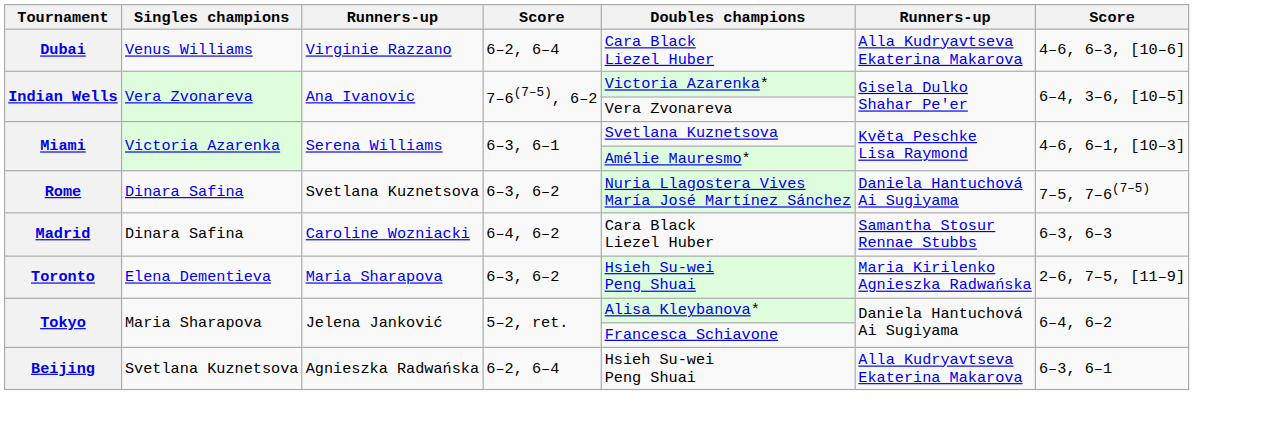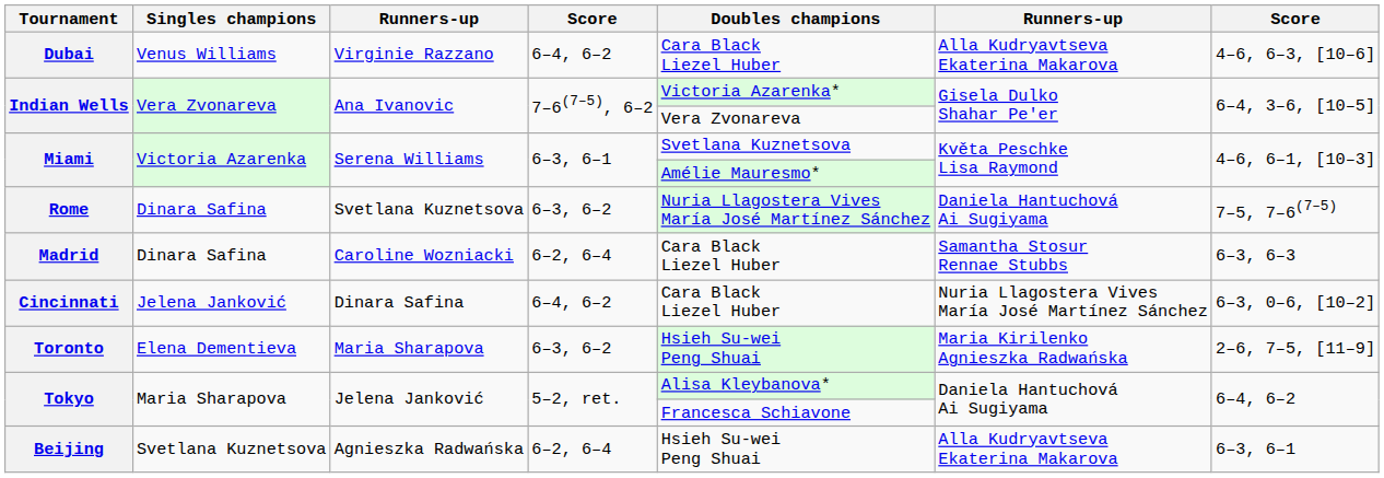Dubai | column 4: 6–2, 6–4 -> 6–4, 6–2
Madrid | column 4: 6–4, 6–2 -> 6–2, 6–4
+ row: Cincinnati | Jelena Janković | Dinara Safina | 6–4, 6–2 | Cara Black Liezel Huber | Nuria Llagostera Vives María José Martínez Sánchez | 6–3, 0–6, [10–2]
